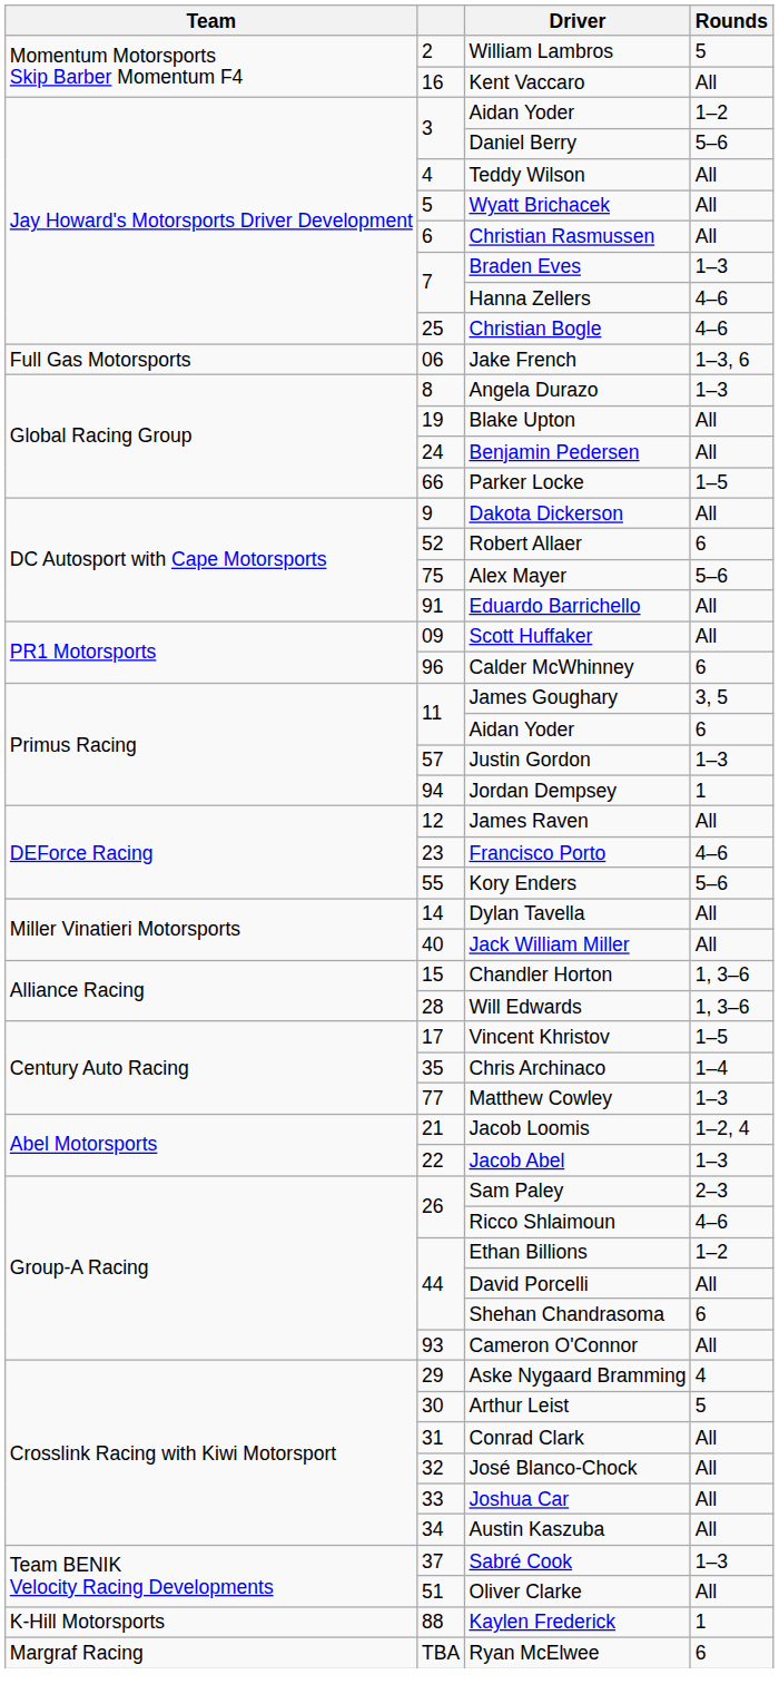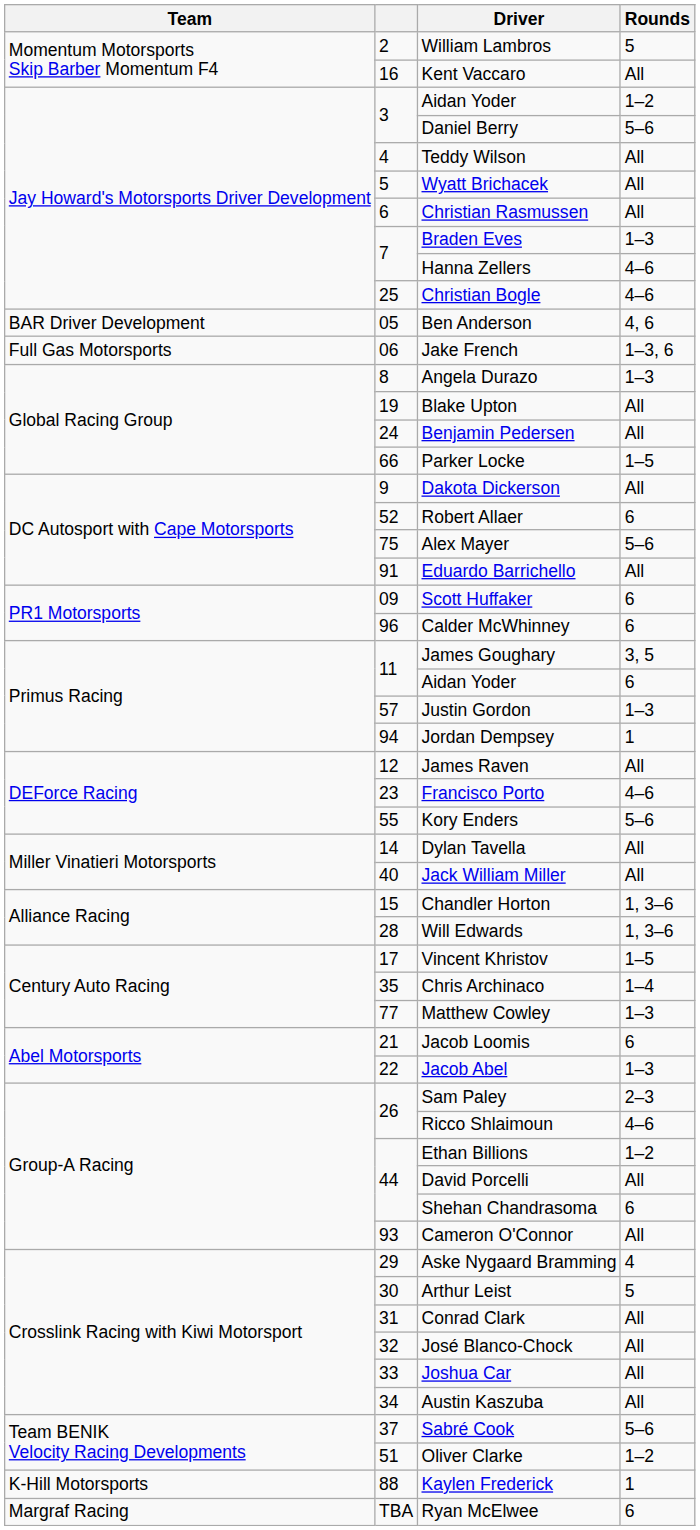+ row: BAR Driver Development | 05 | Ben Anderson | 4, 6
Scott Huffaker | Rounds: All -> 6
Jacob Loomis | Rounds: 1–2, 4 -> 6
Sabré Cook | Rounds: 1–3 -> 5–6
Oliver Clarke | Rounds: All -> 1–2
